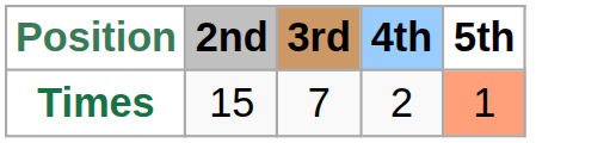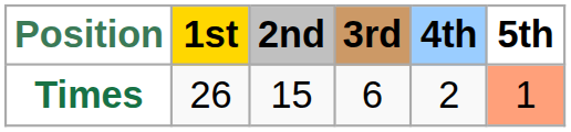+ column: 1st | 26
Times | 3rd: 7 -> 6
